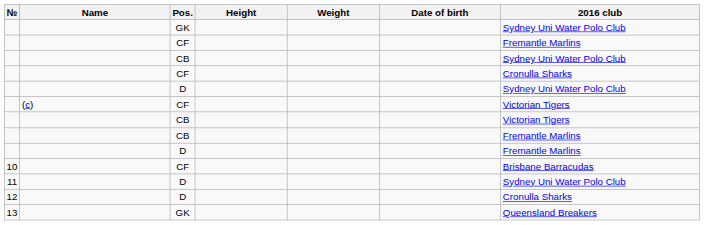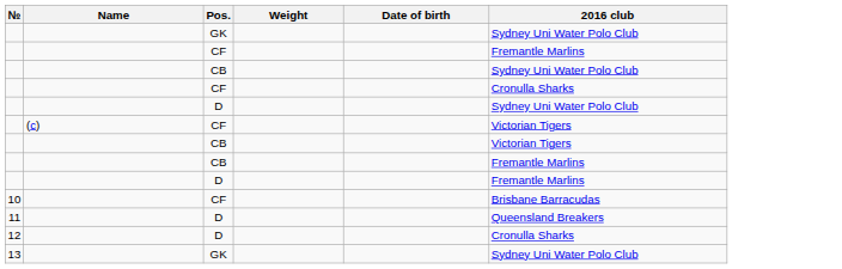- column: Height
11 | 2016 club: Sydney Uni Water Polo Club -> Queensland Breakers
13 | 2016 club: Queensland Breakers -> Sydney Uni Water Polo Club
